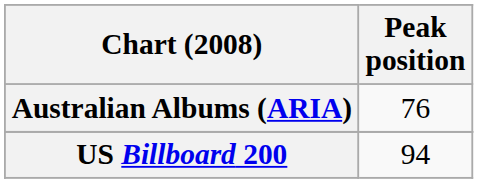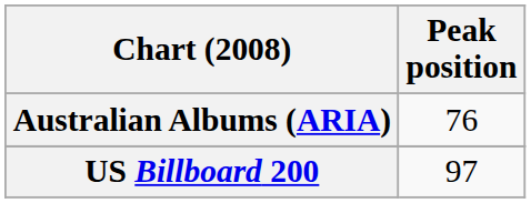US Billboard 200 | Peak position: 94 -> 97
